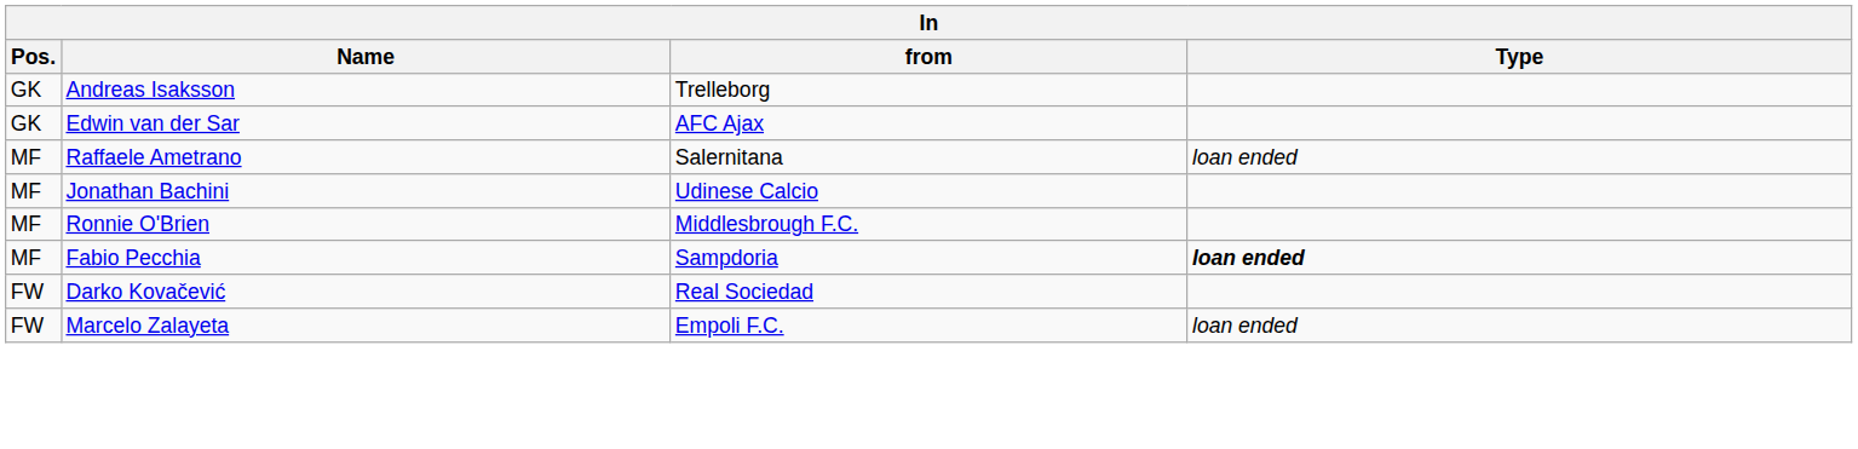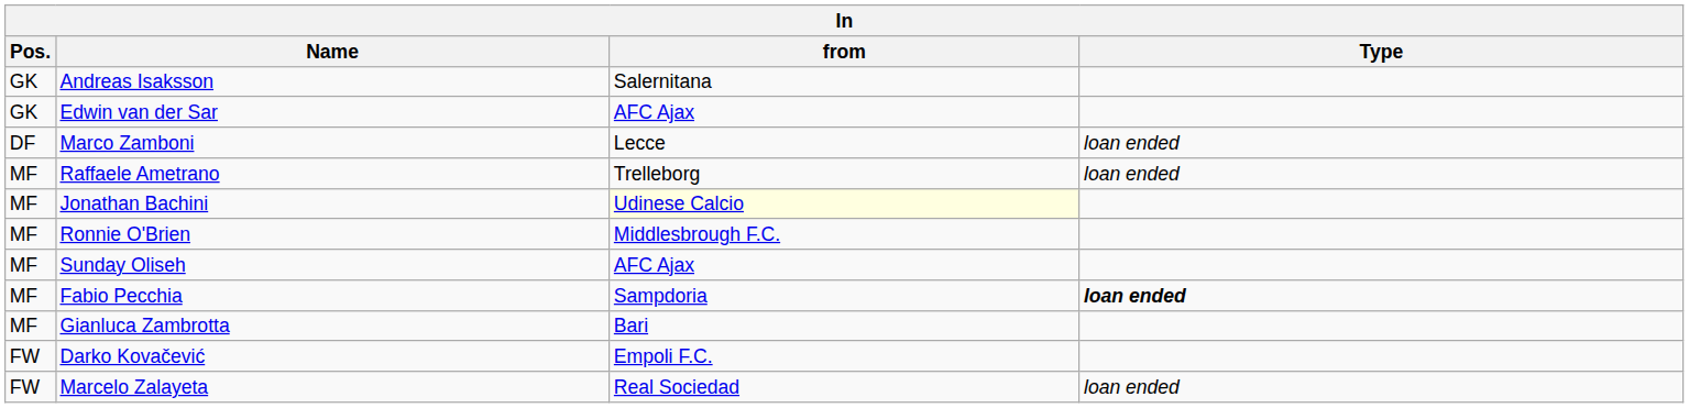Andreas Isaksson | from: Trelleborg -> Salernitana
+ row: DF | Marco Zamboni | Lecce | loan ended
Raffaele Ametrano | from: Salernitana -> Trelleborg
Jonathan Bachini | from: no background -> lightyellow background
+ row: MF | Sunday Oliseh | AFC Ajax
+ row: MF | Gianluca Zambrotta | Bari
Darko Kovačević | from: Real Sociedad -> Empoli F.C.
Marcelo Zalayeta | from: Empoli F.C. -> Real Sociedad
